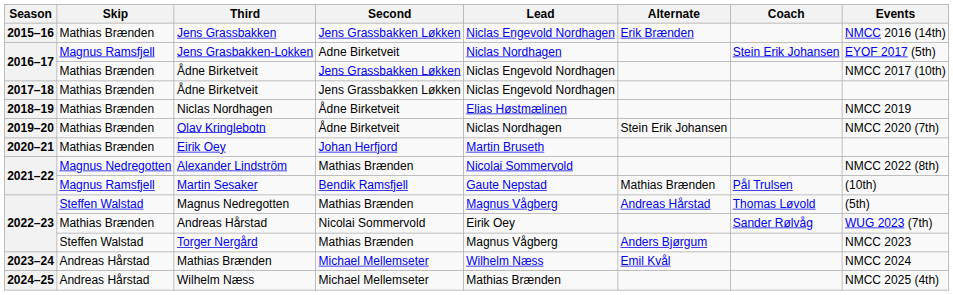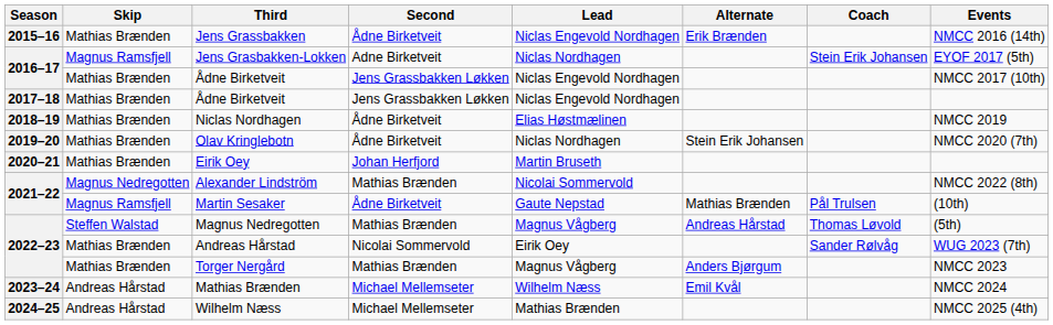Jens Grassbakken | Second: Jens Grassbakken Løkken -> Ådne Birketveit
Martin Sesaker | Second: Bendik Ramsfjell -> Ådne Birketveit
Torger Nergård | Skip: Steffen Walstad -> Mathias Brænden
